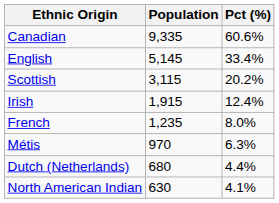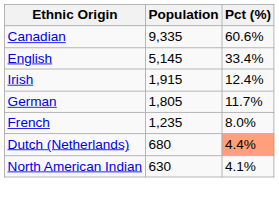- row: Scottish | 3,115 | 20.2%
+ row: German | 1,805 | 11.7%
- row: Métis | 970 | 6.3%
Dutch (Netherlands) | Pct (%): no background -> lightsalmon background
